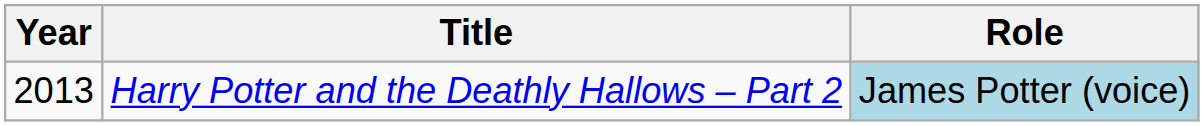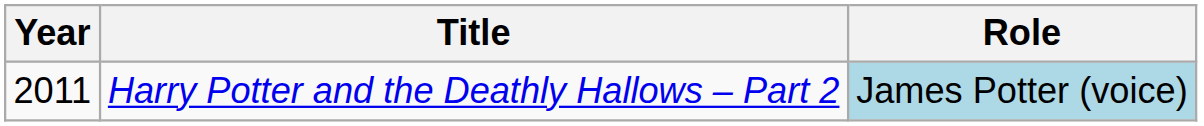Harry Potter and the Deathly Hallows – Part 2 | Year: 2013 -> 2011
